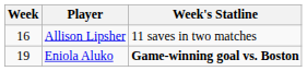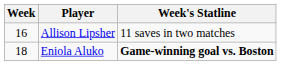Eniola Aluko | Week: 19 -> 18
